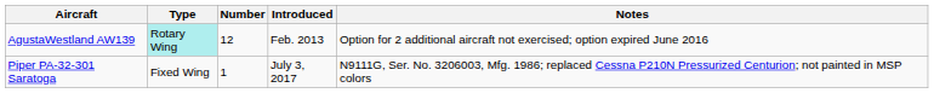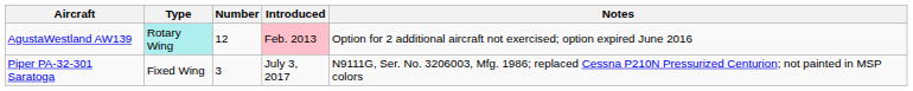AgustaWestland AW139 | Introduced: no background -> pink background
Piper PA-32-301 Saratoga | Number: 1 -> 3
